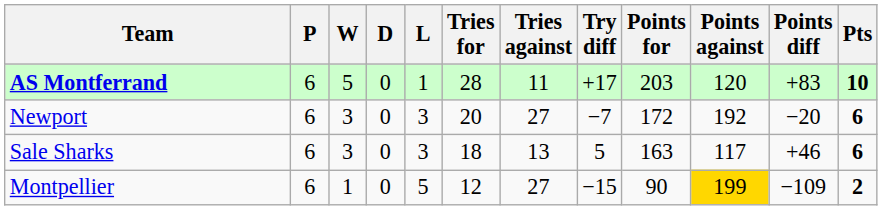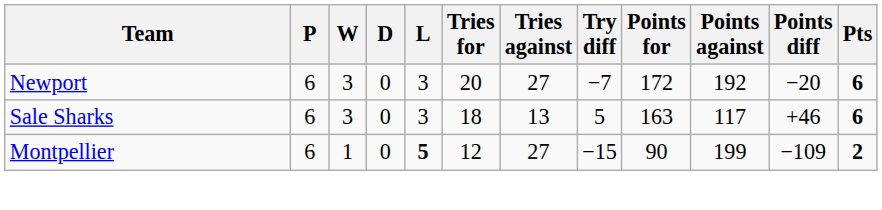- row: AS Montferrand | 6 | 5 | 0 | 1 | 28 | 11 | +17 | 203 | 120 | +83 | 10
Montpellier | L: normal -> bold
Montpellier | Points against: gold background -> no background
